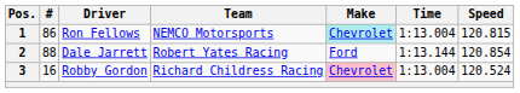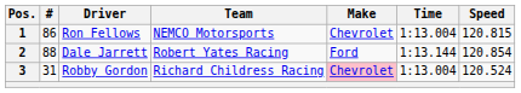1 | Make: paleturquoise background -> no background
3 | #: 16 -> 31
